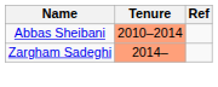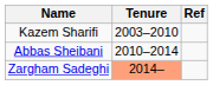+ row: Kazem Sharifi | 2003–2010
Abbas Sheibani | Tenure: lightsalmon background -> no background
